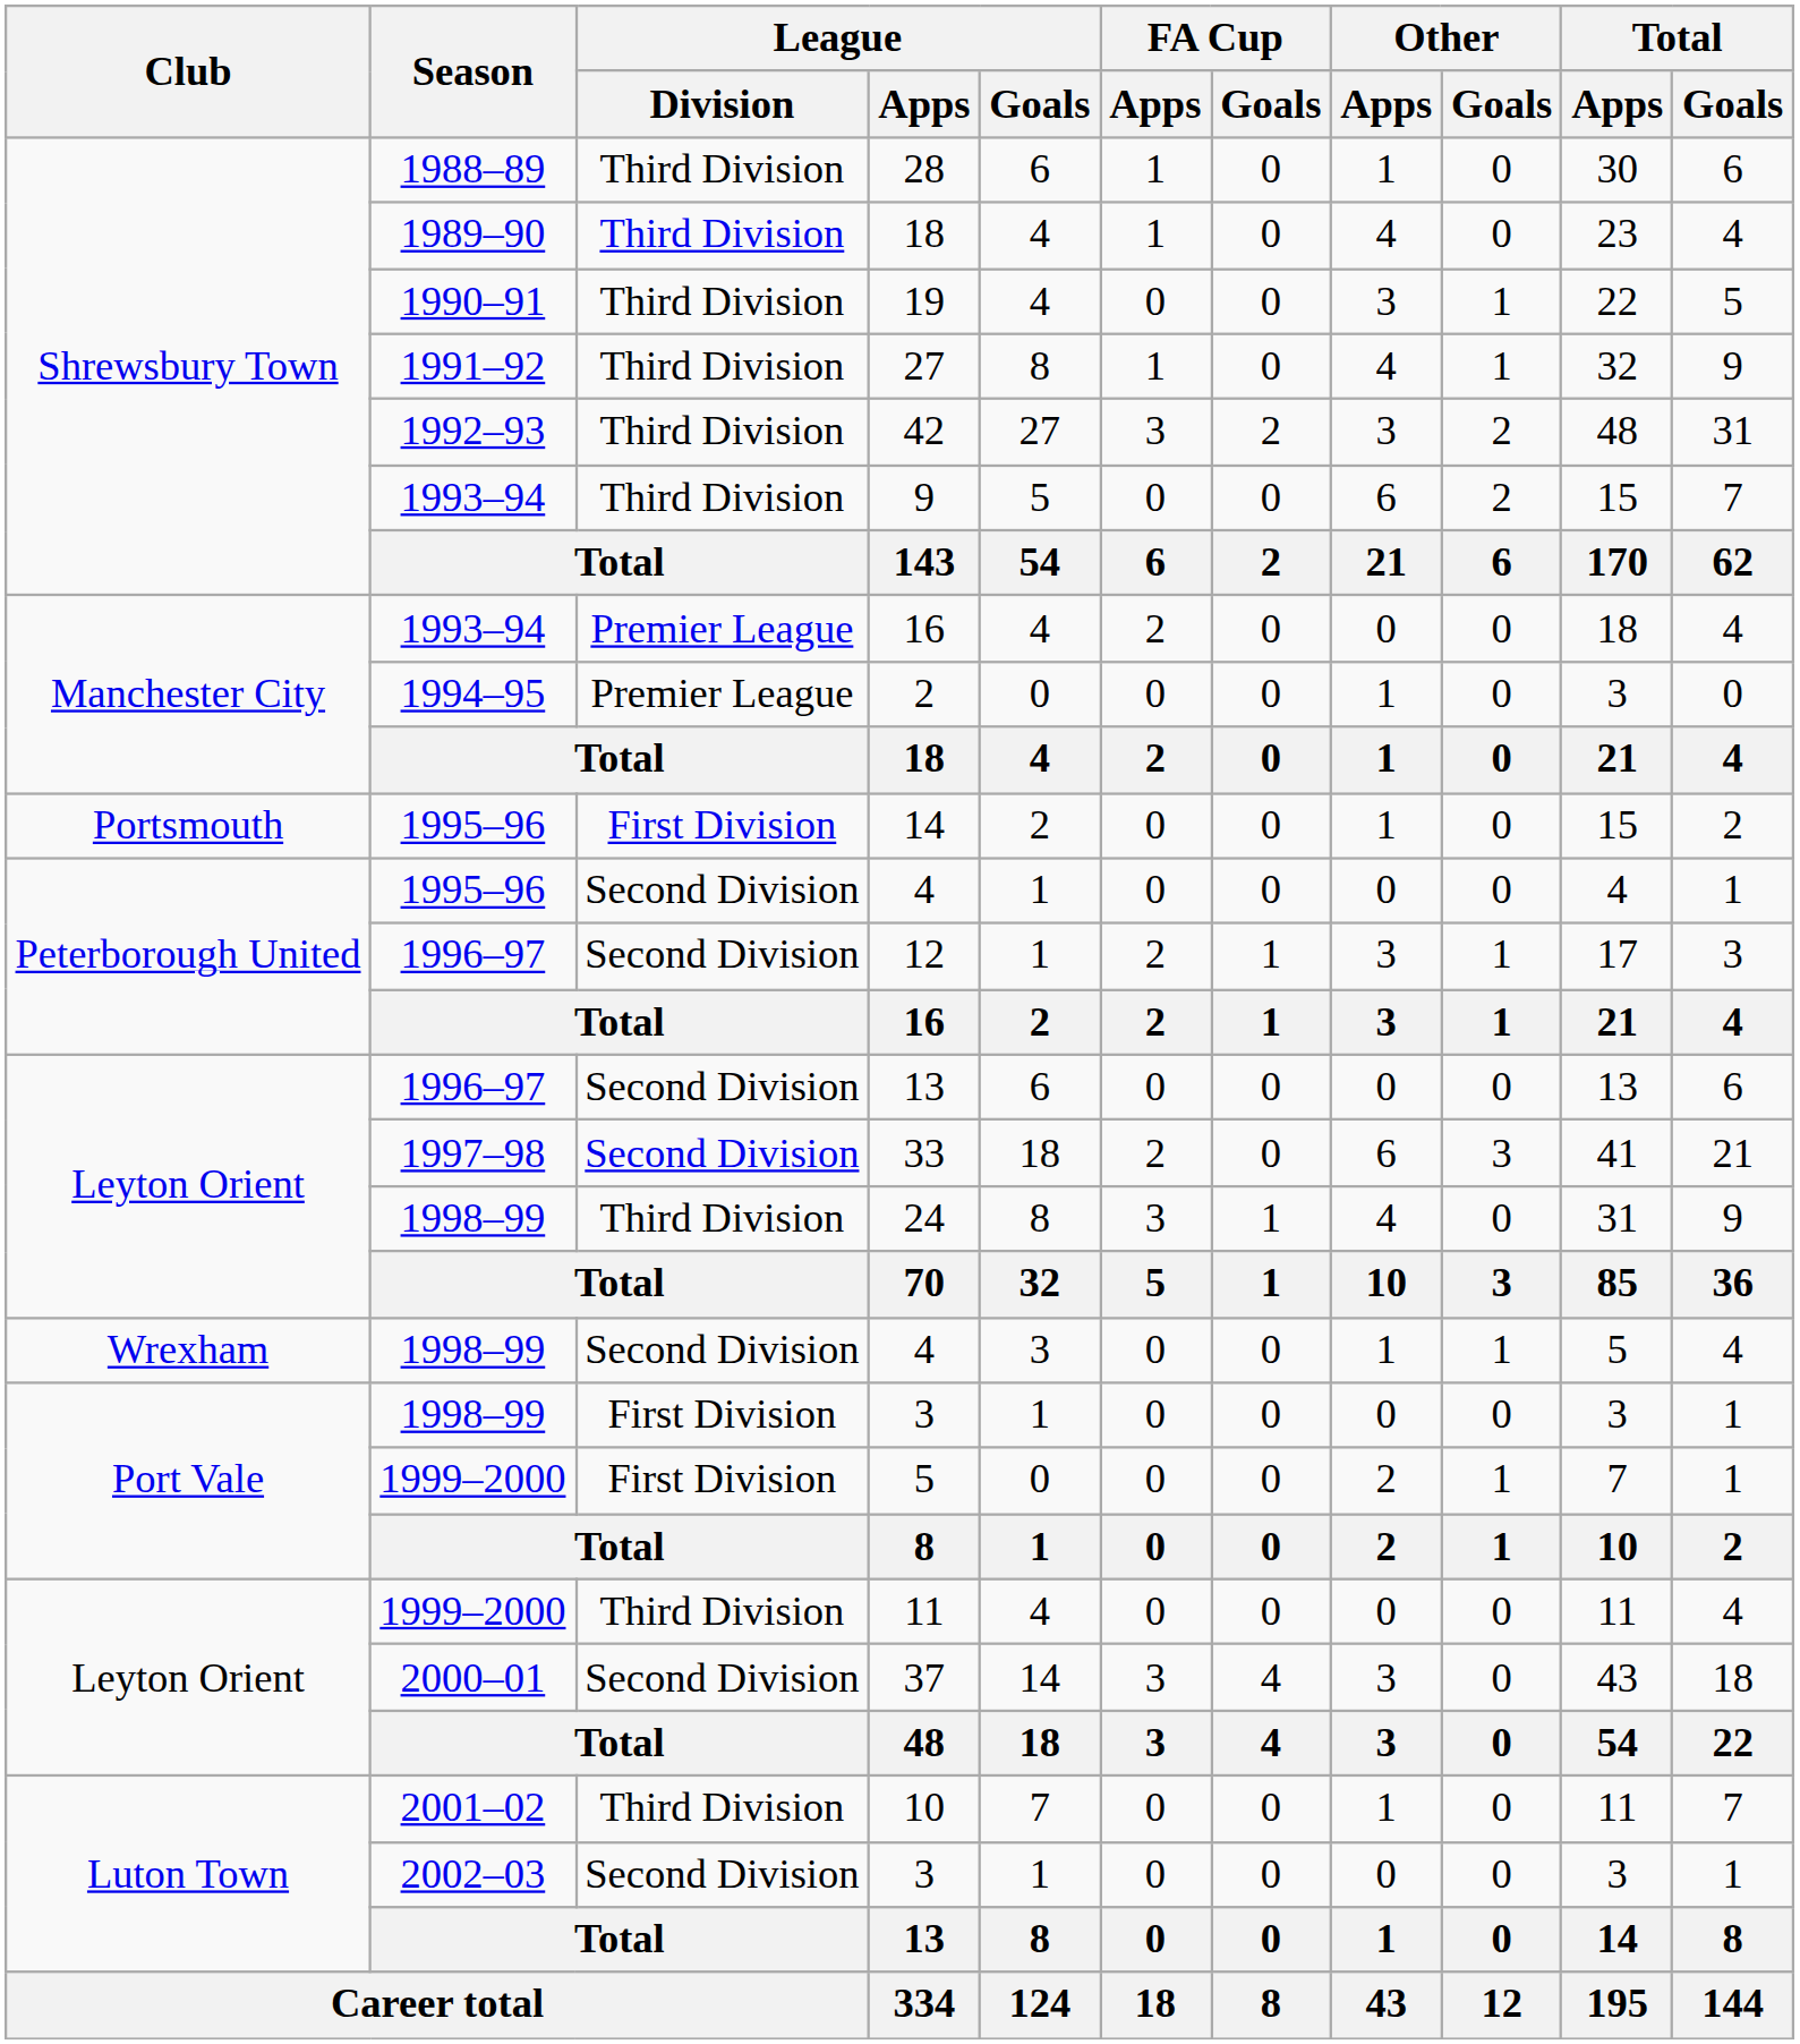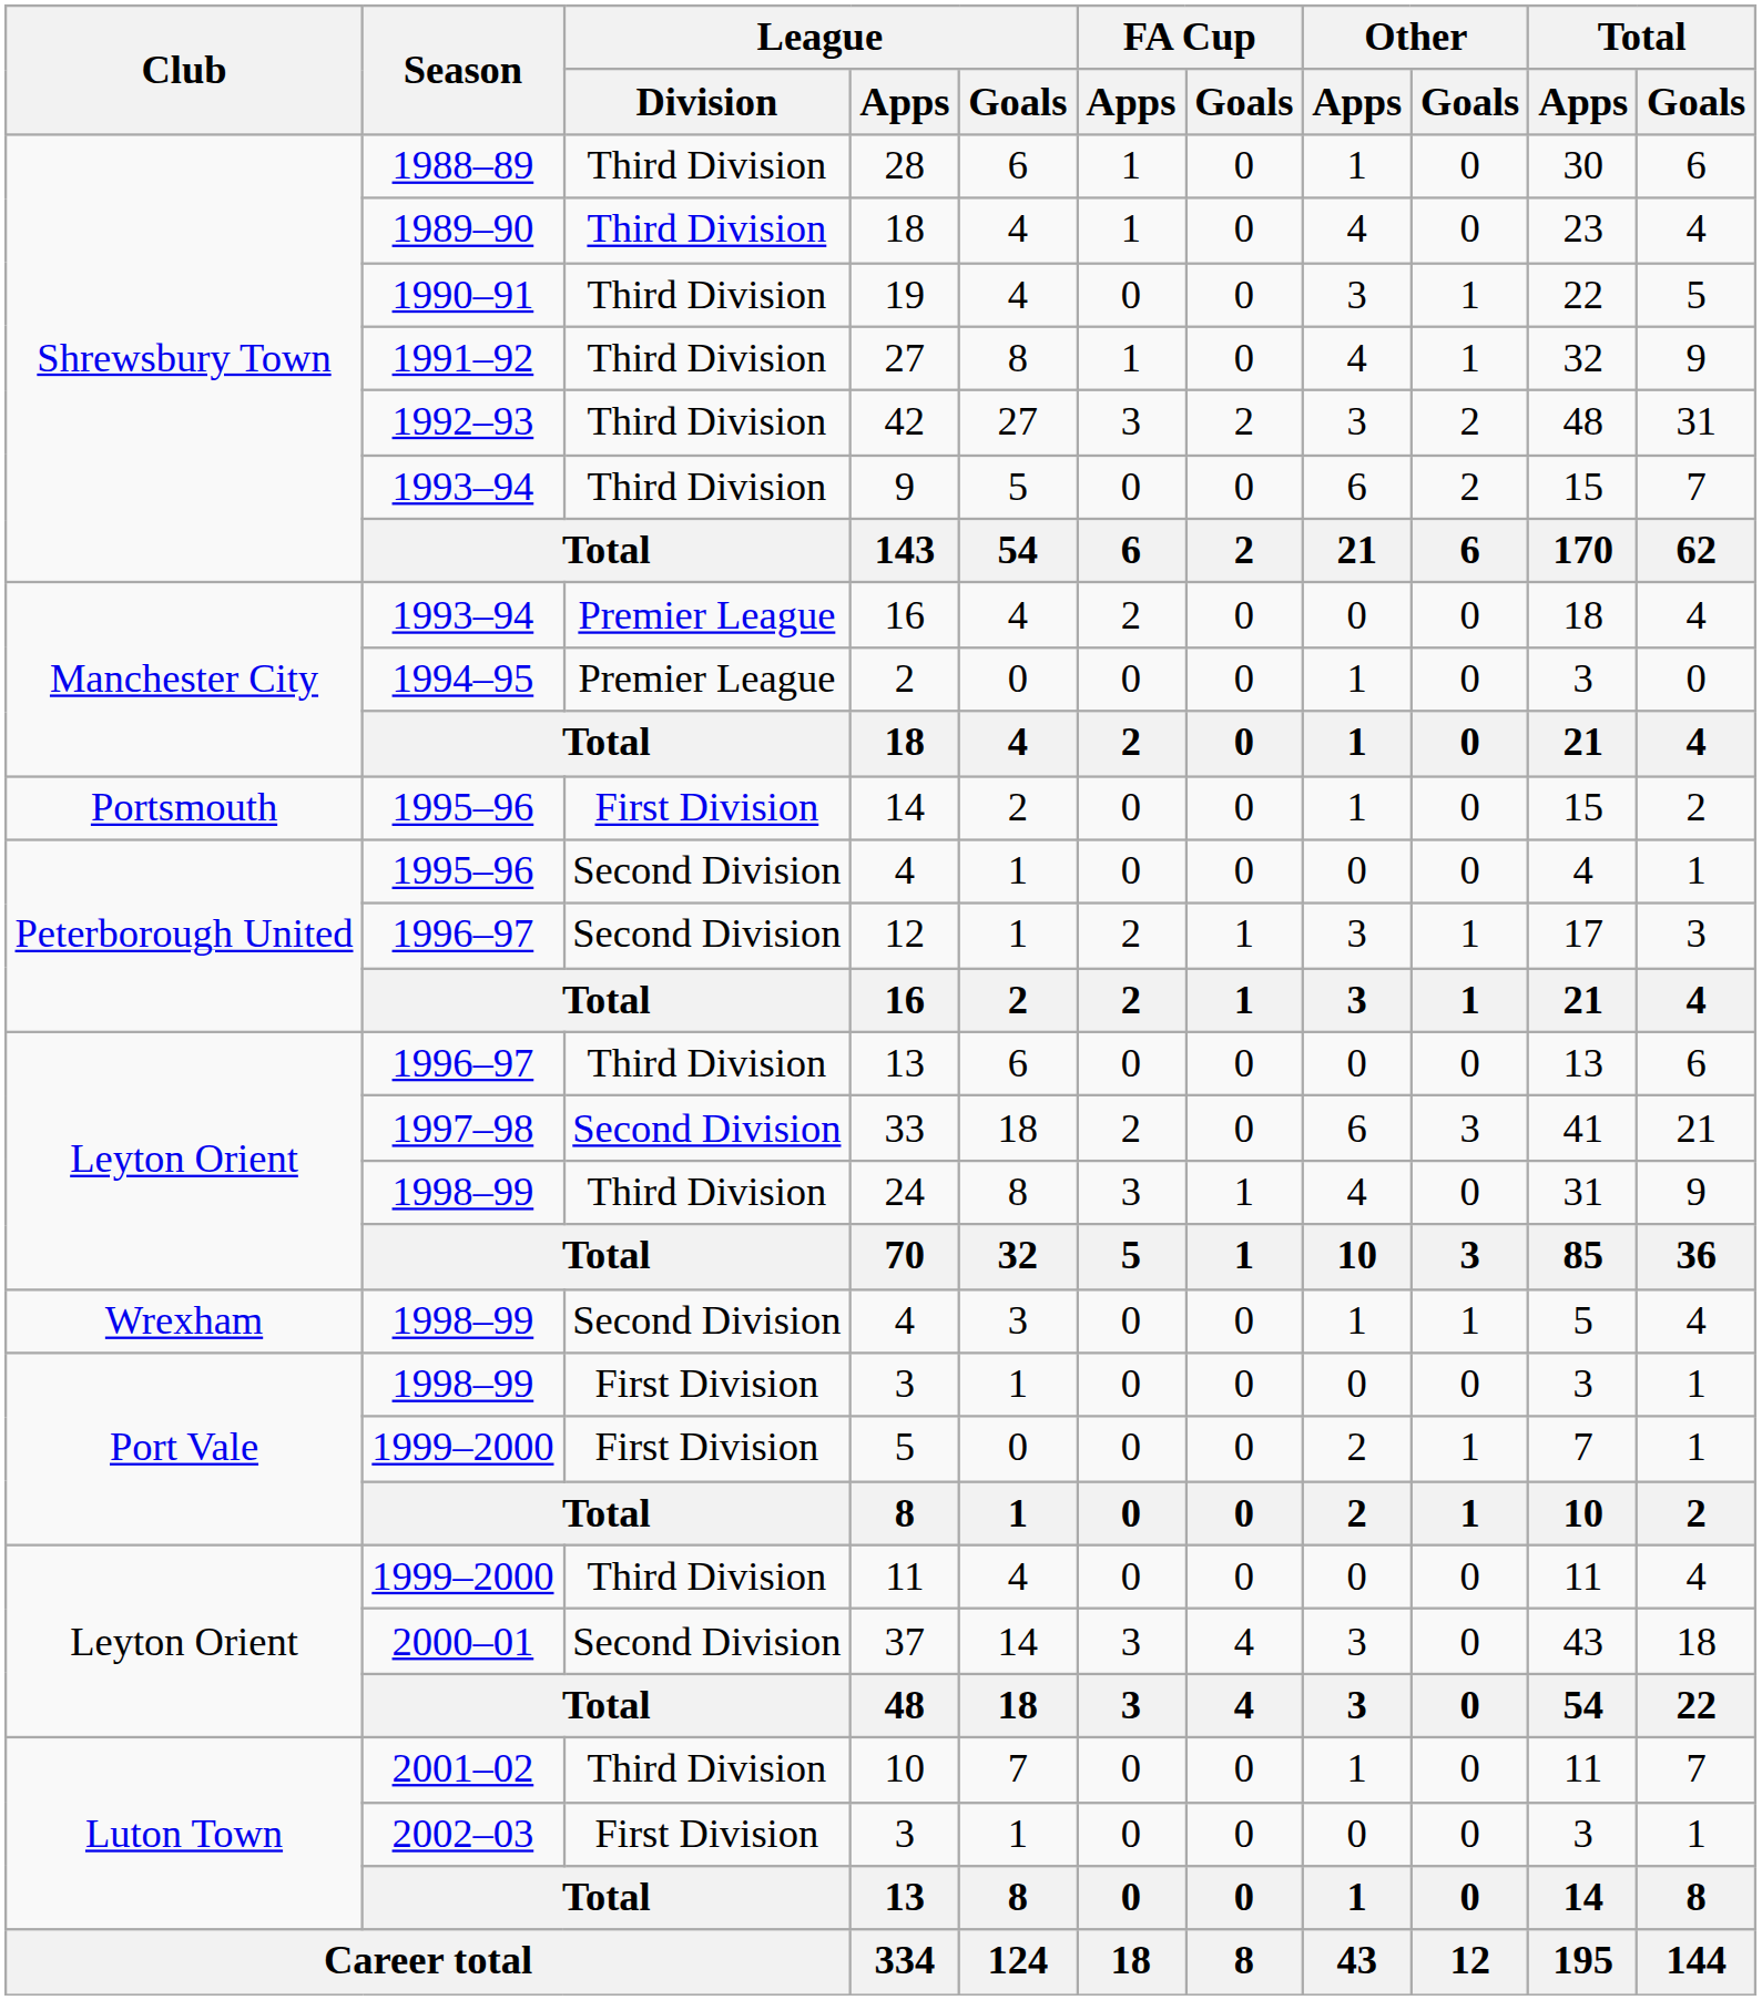1996–97 / 13 | League / Division: Second Division -> Third Division
2002–03 / 3 | League / Division: Second Division -> First Division
